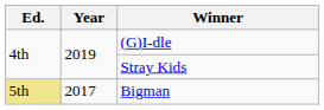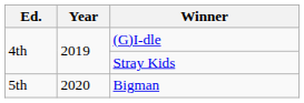Bigman | Ed.: khaki background -> no background
Bigman | Year: 2017 -> 2020
